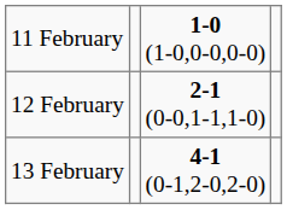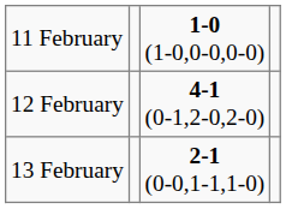12 February | column 3: 2-1 (0-0,1-1,1-0) -> 4-1 (0-1,2-0,2-0)
13 February | column 3: 4-1 (0-1,2-0,2-0) -> 2-1 (0-0,1-1,1-0)
